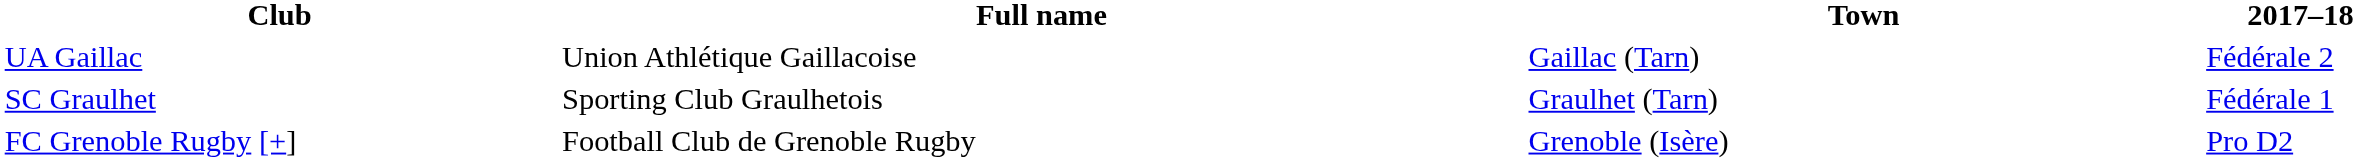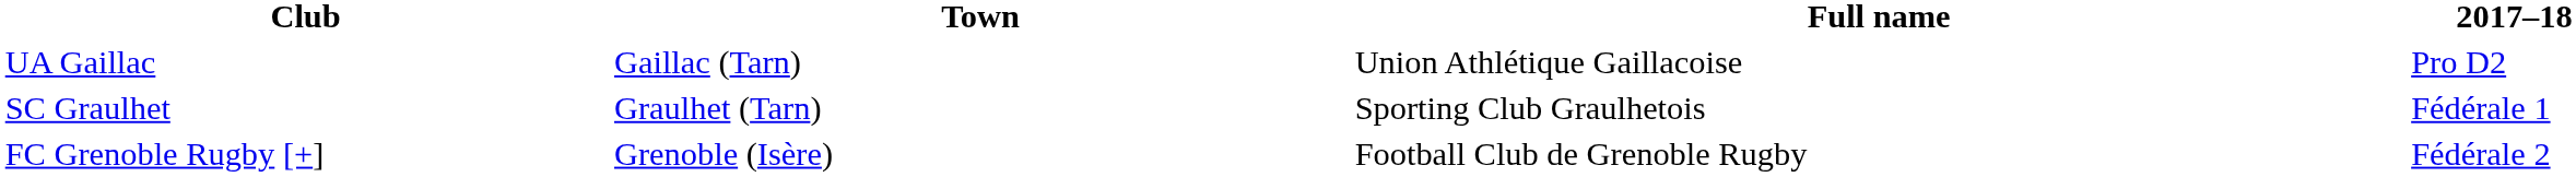columns swapped: Full name <-> Town
UA Gaillac | 2017–18: Fédérale 2 -> Pro D2
FC Grenoble Rugby [+] | 2017–18: Pro D2 -> Fédérale 2
